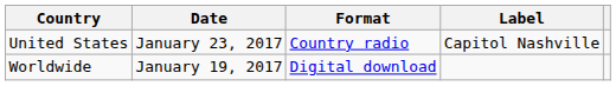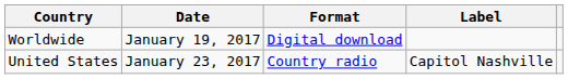rows swapped: Worldwide <-> United States
